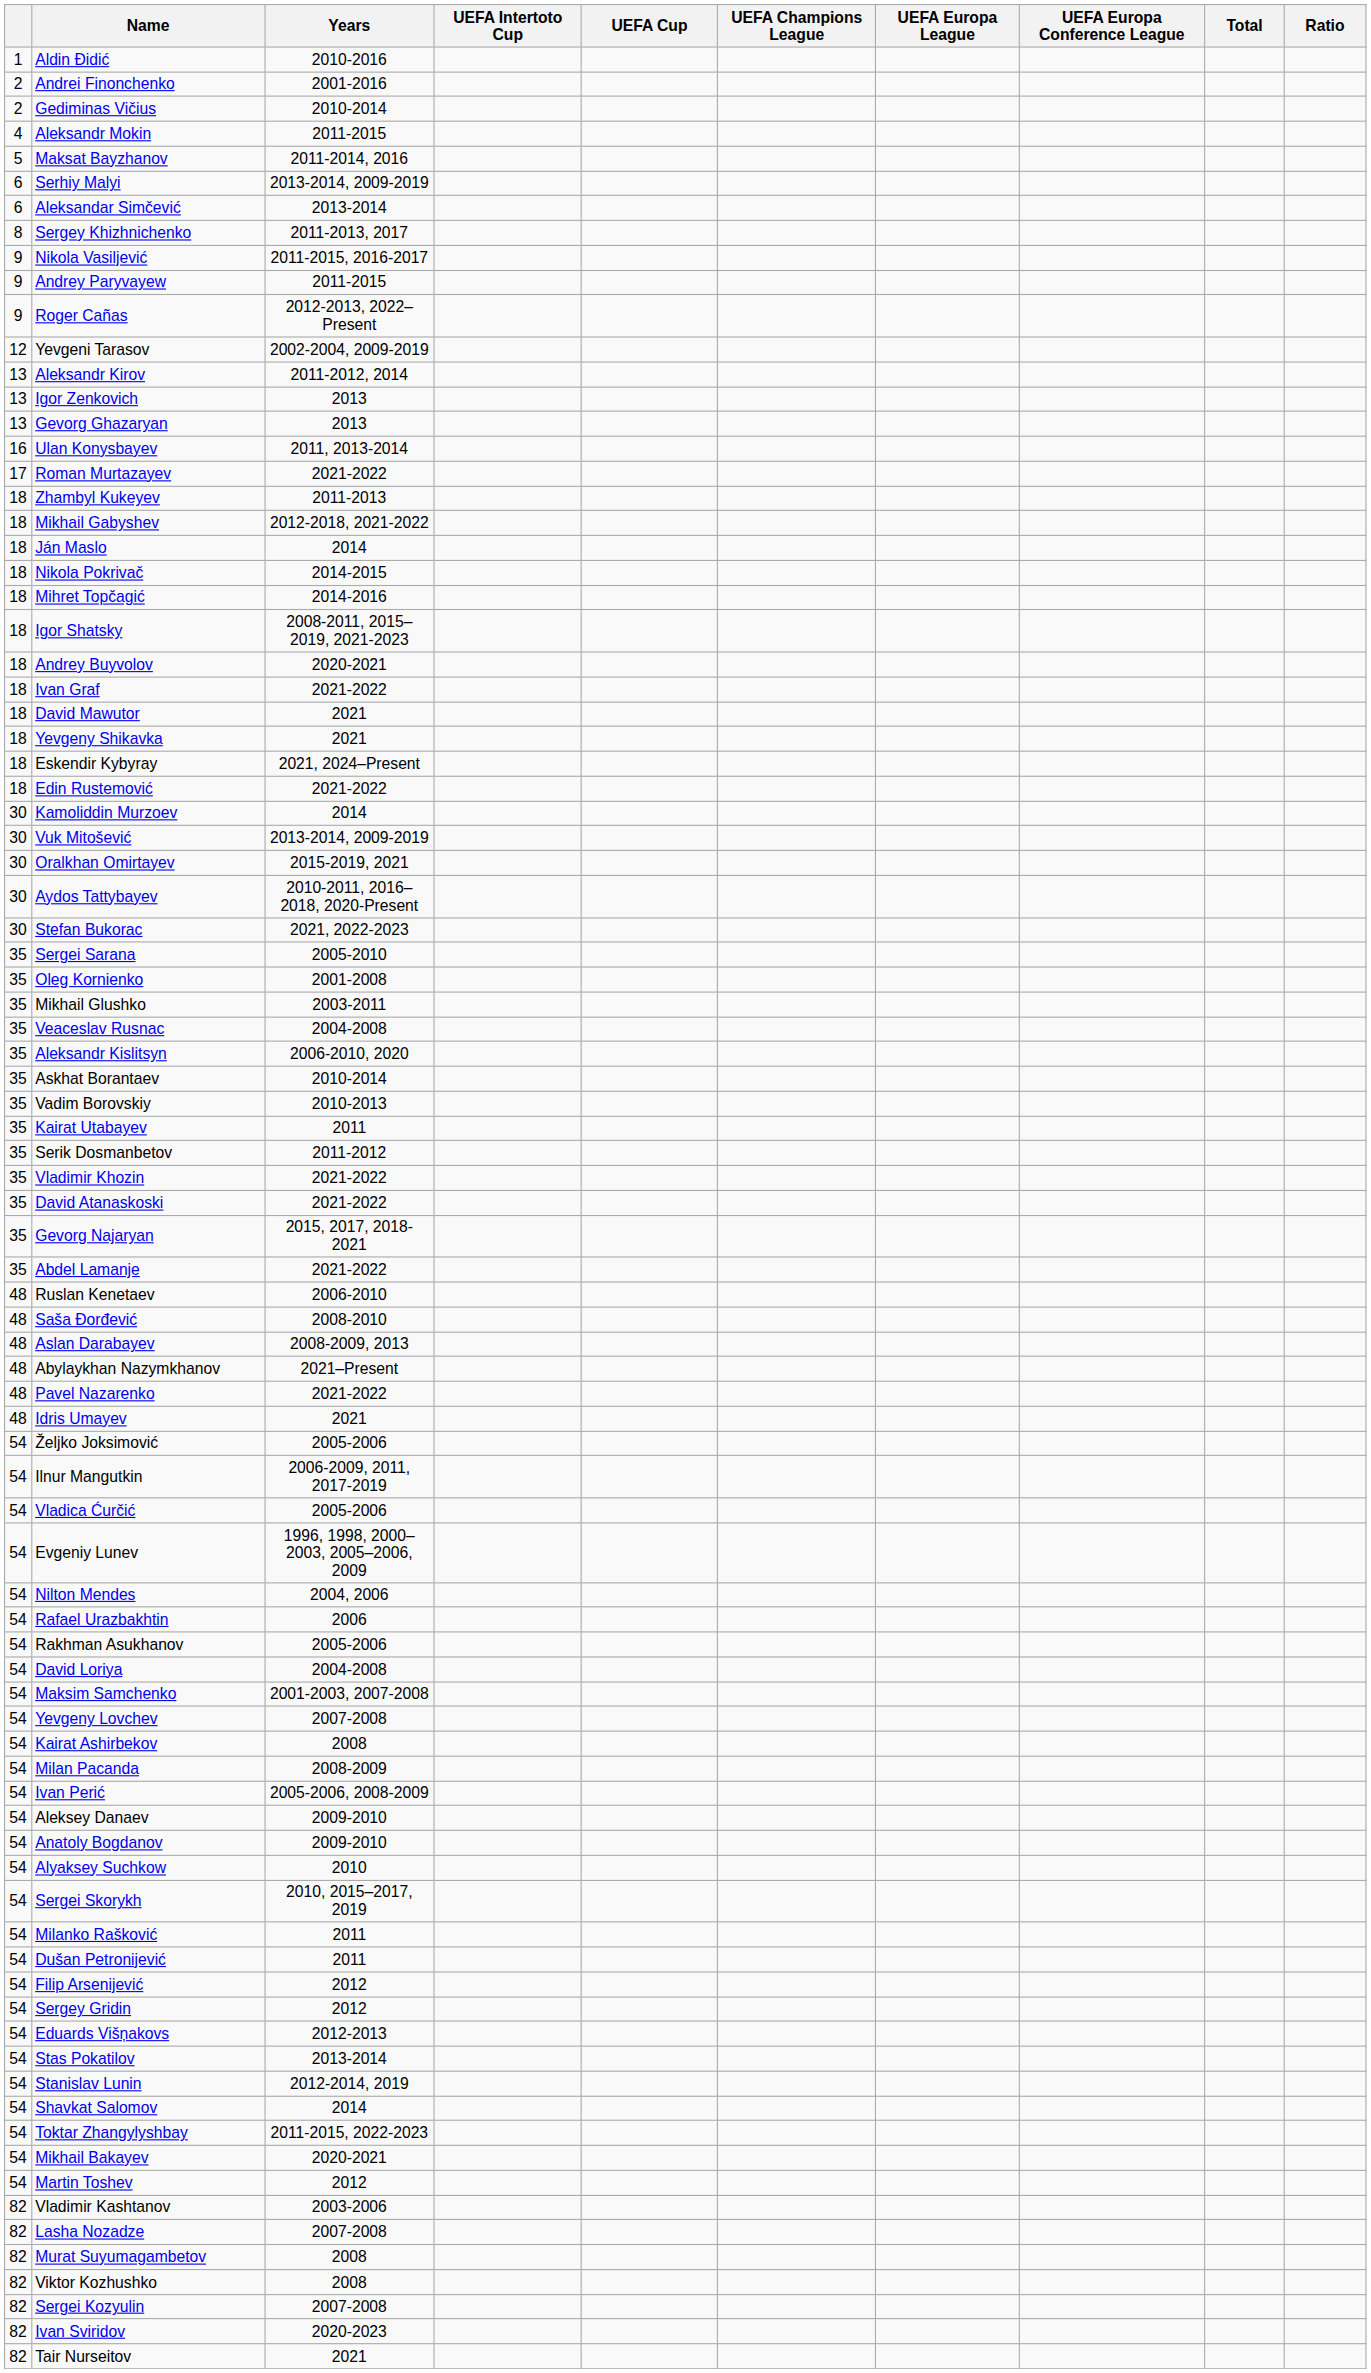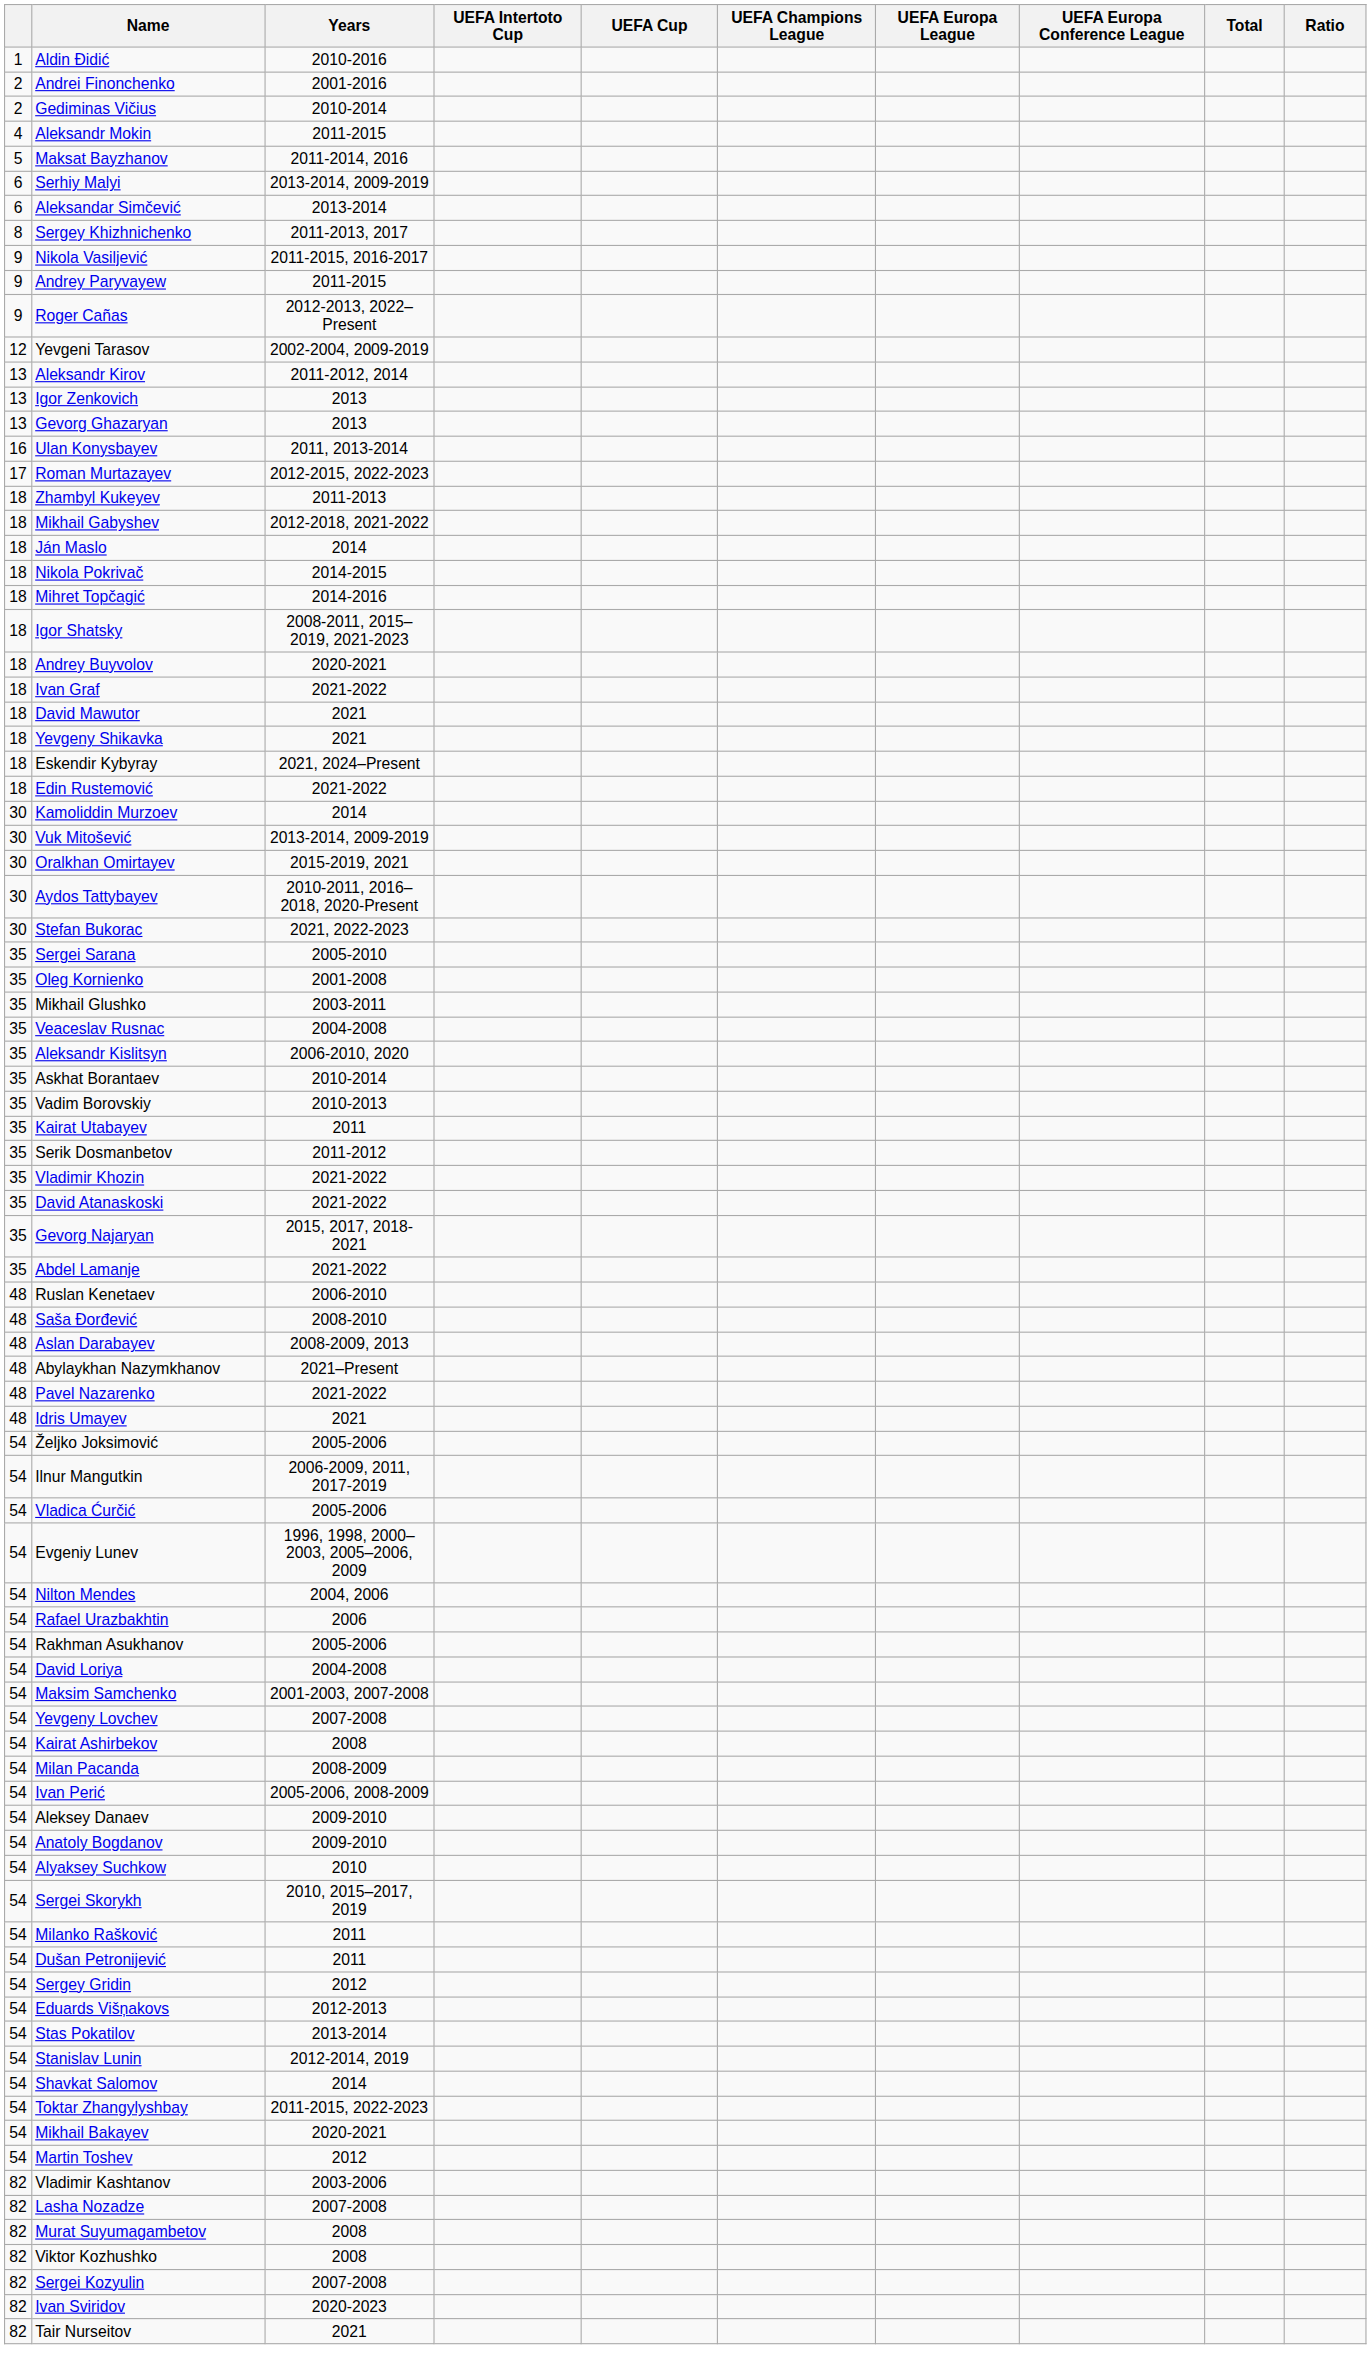Roman Murtazayev | Years: 2021-2022 -> 2012-2015, 2022-2023
- row: 54 | Filip Arsenijević | 2012
